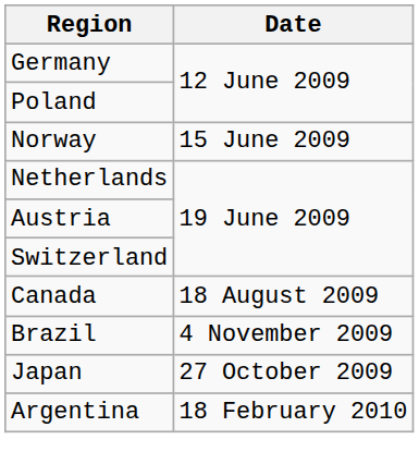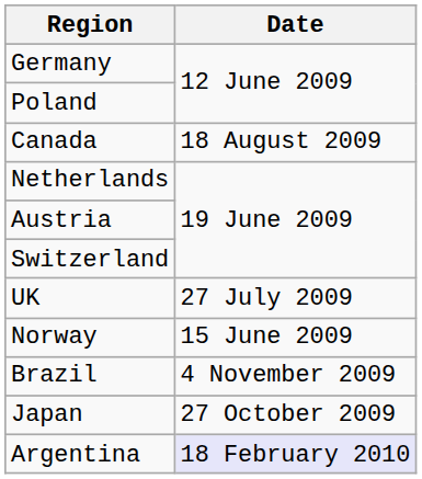rows swapped: Norway <-> Canada
+ row: UK | 27 July 2009
Argentina | Date: no background -> lavender background
